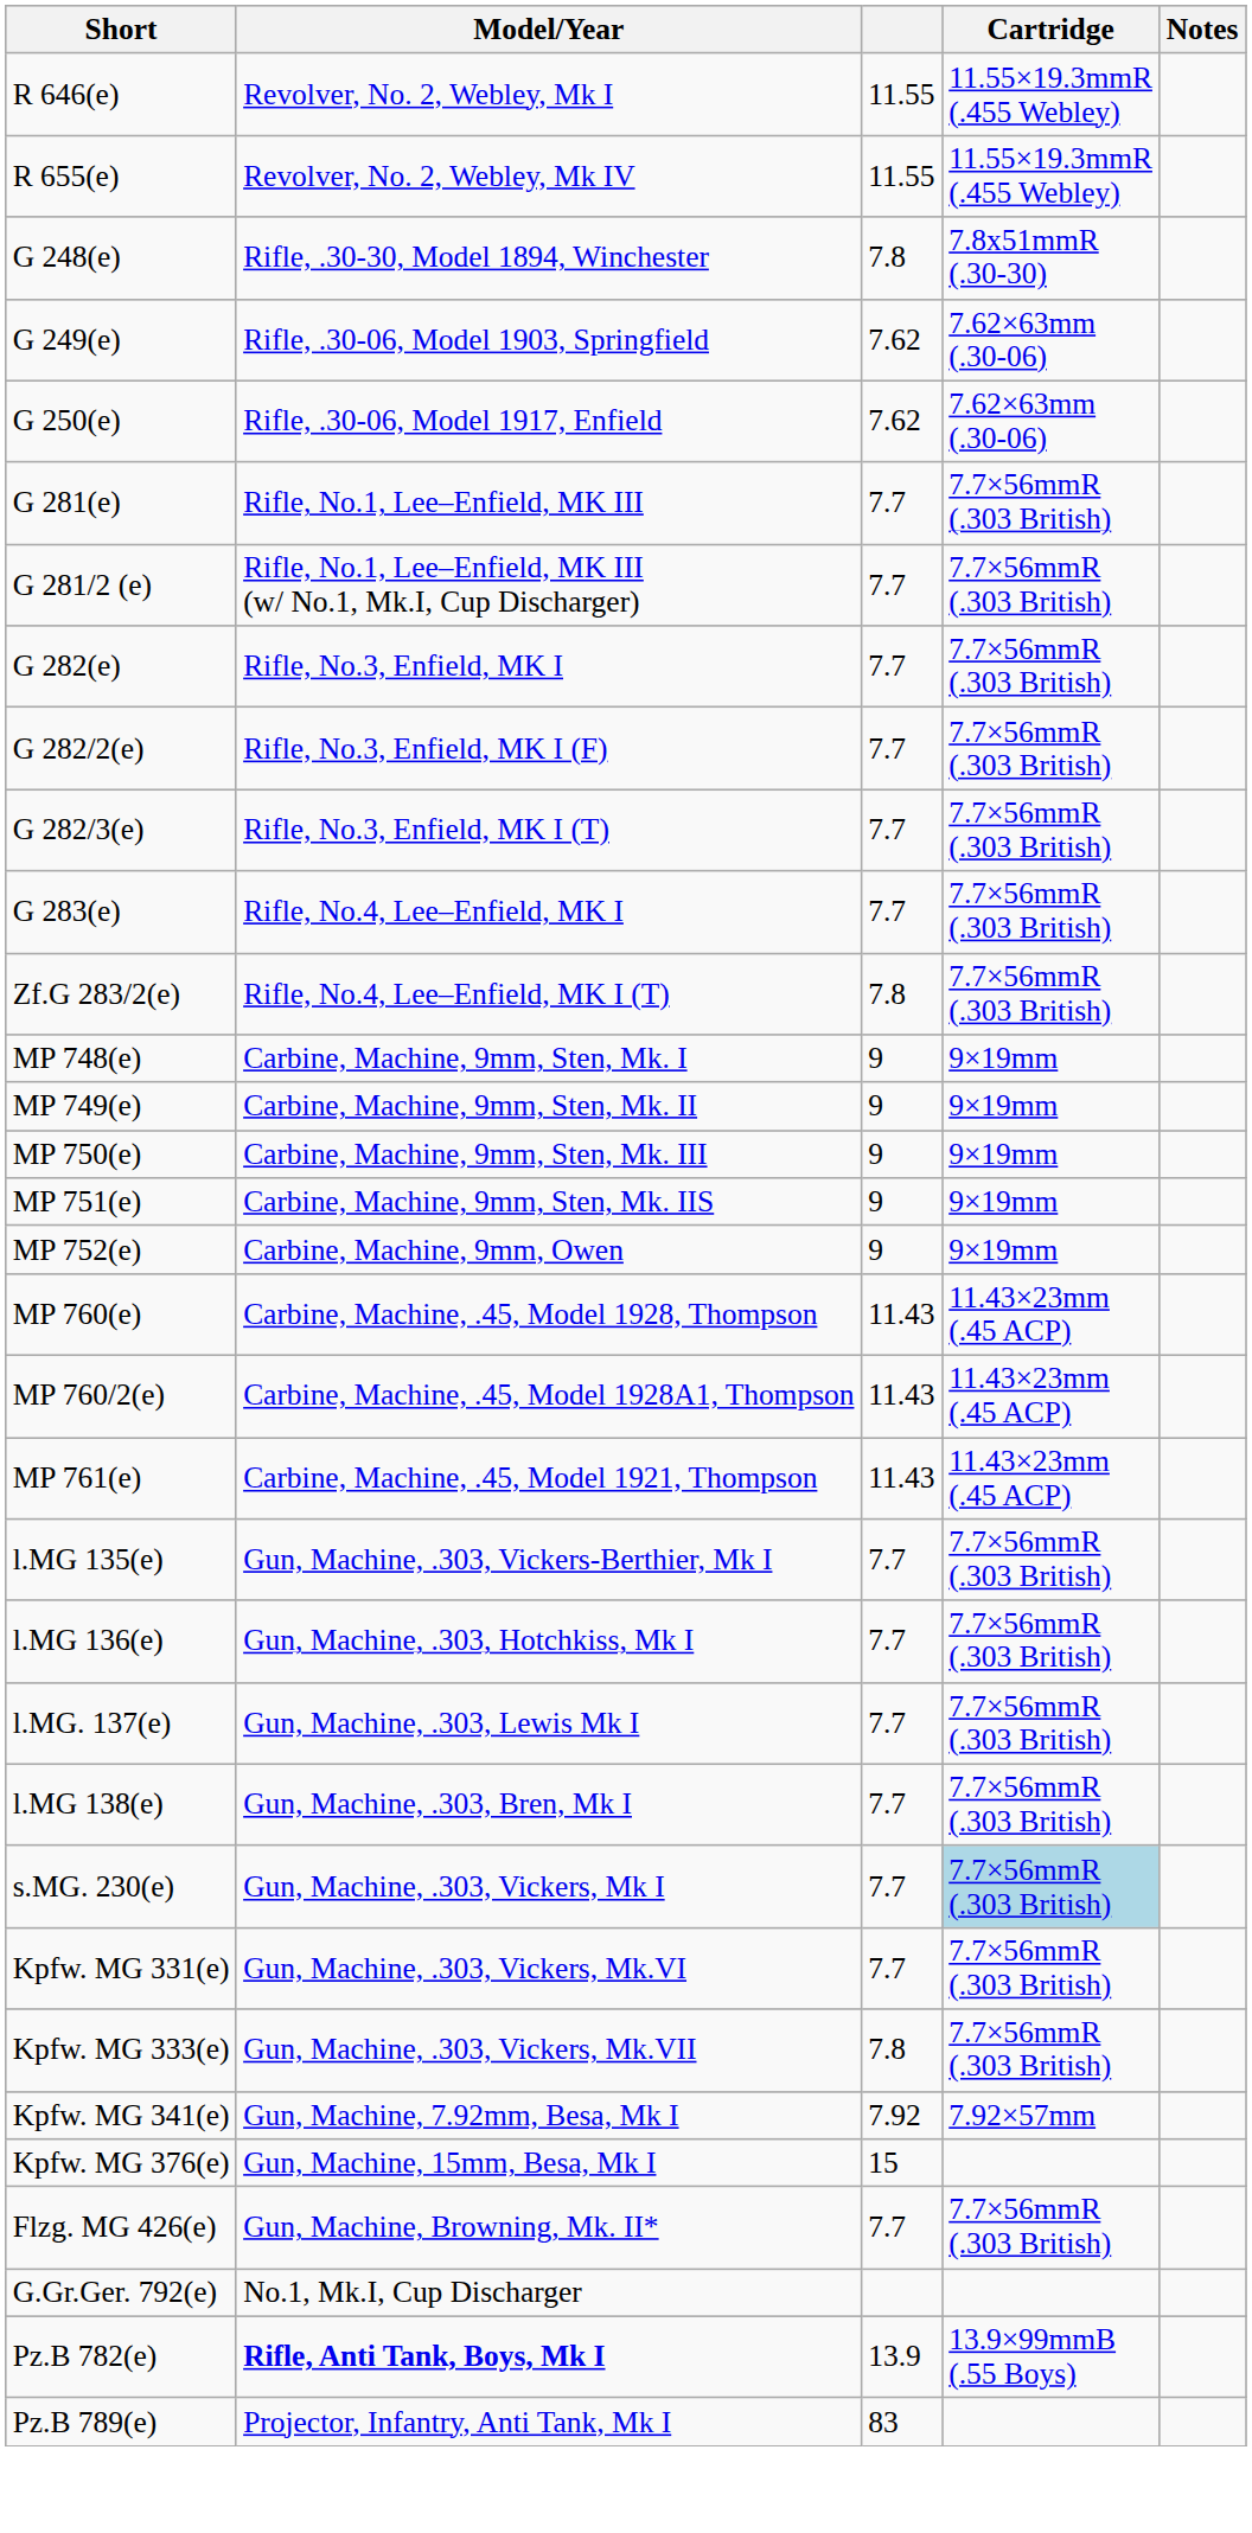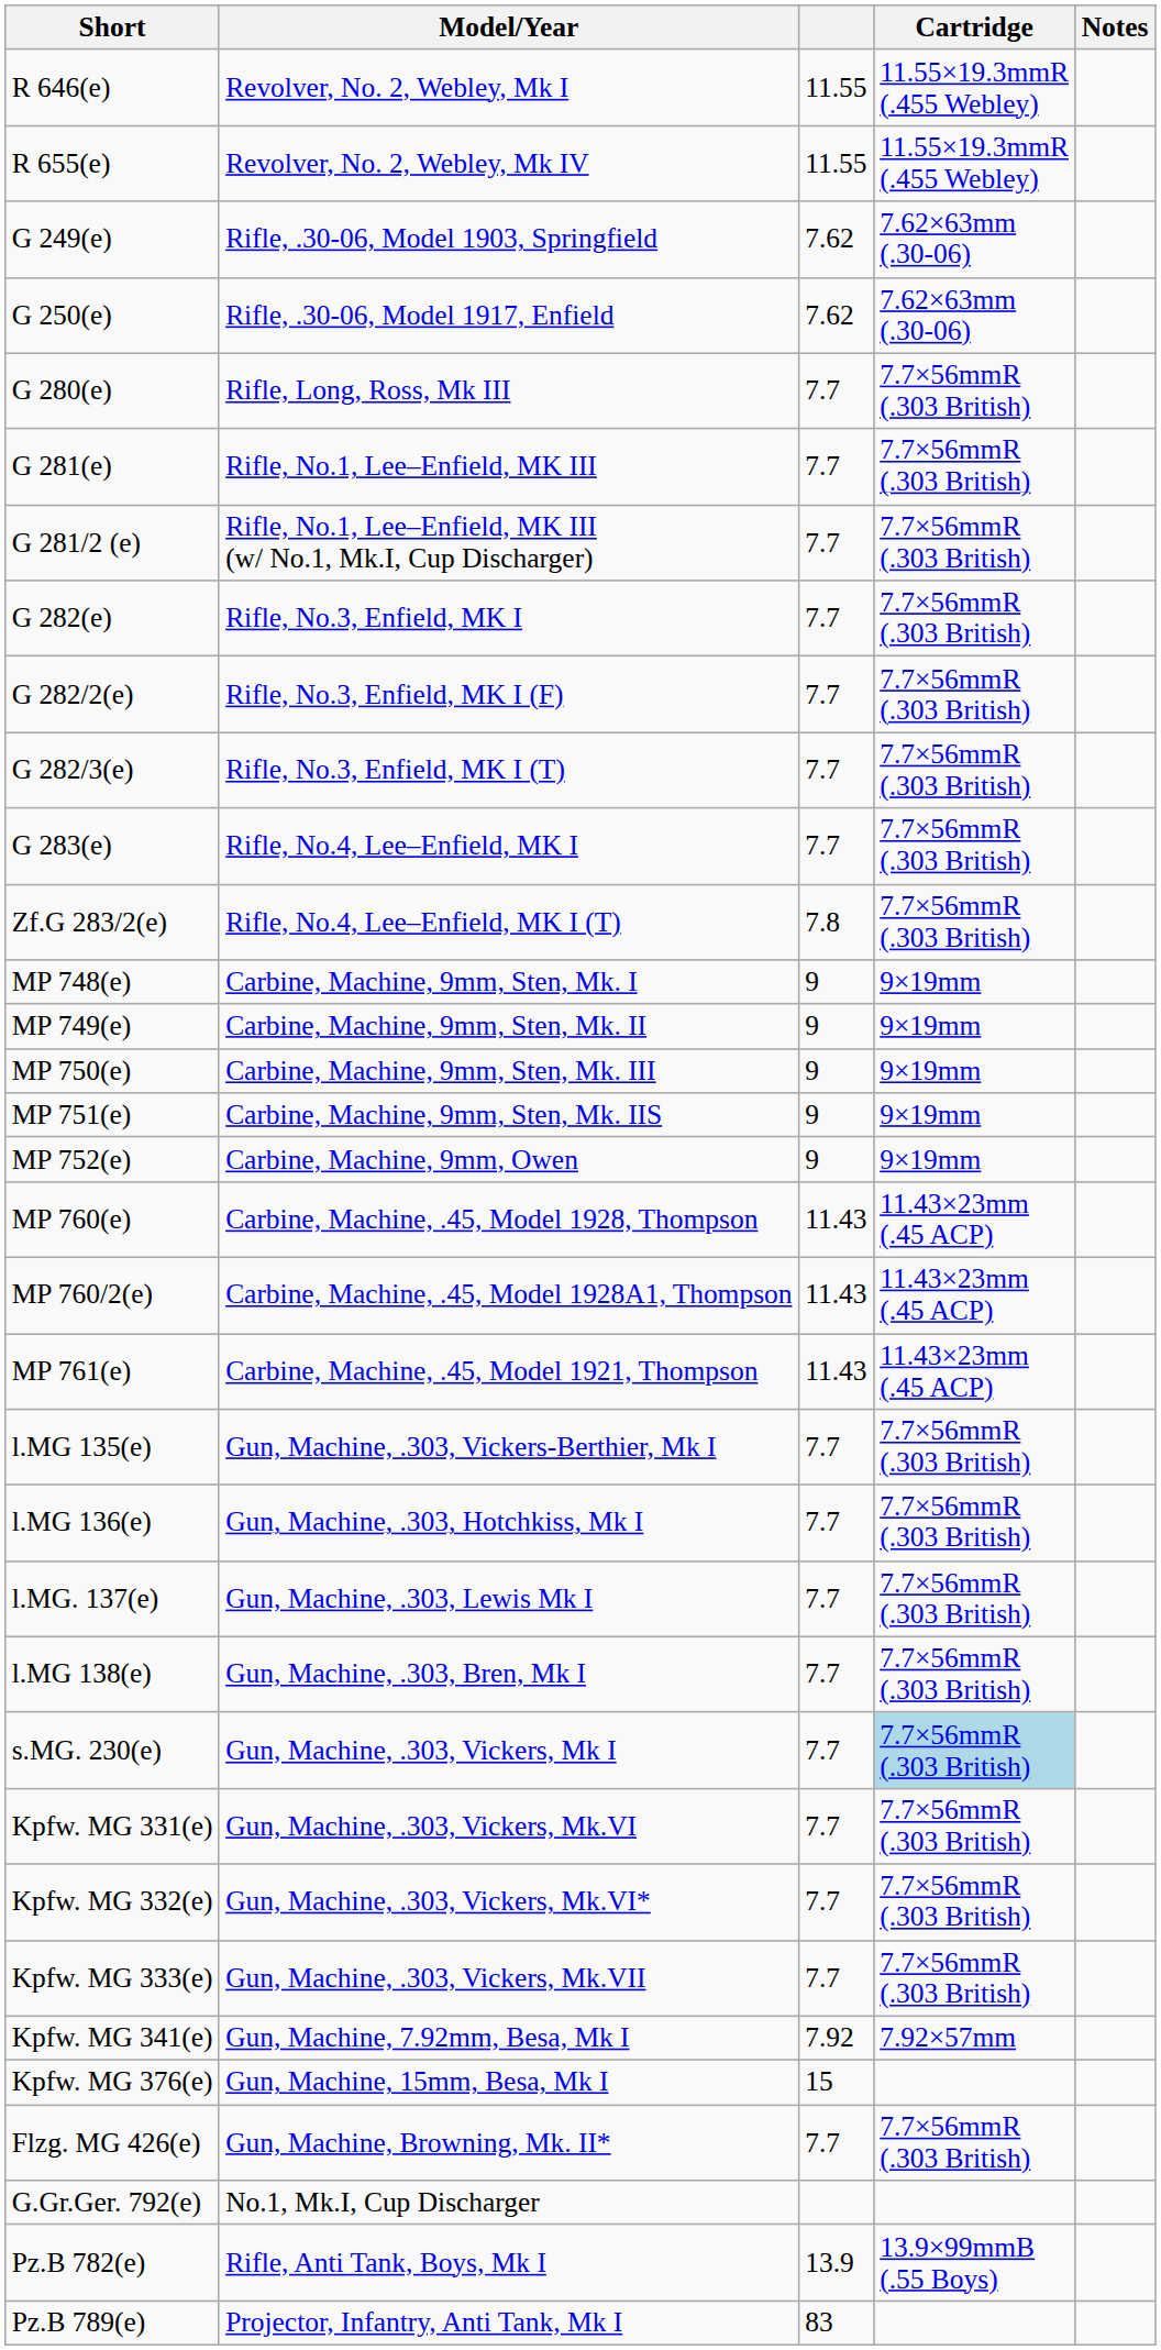- row: G 248(e) | Rifle, .30-30, Model 1894, Winchester | 7.8 | 7.8x51mmR (.30-30)
+ row: G 280(e) | Rifle, Long, Ross, Mk III | 7.7 | 7.7×56mmR (.303 British)
+ row: Kpfw. MG 332(e) | Gun, Machine, .303, Vickers, Mk.VI* | 7.7 | 7.7×56mmR (.303 British)
Kpfw. MG 333(e) | column 3: 7.8 -> 7.7
Pz.B 782(e) | Model/Year: bold -> normal
